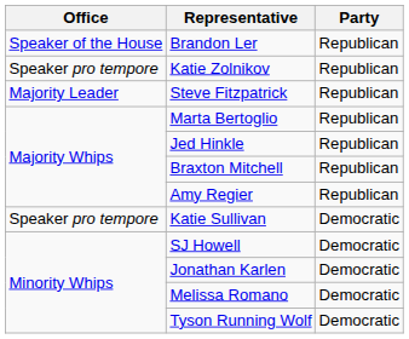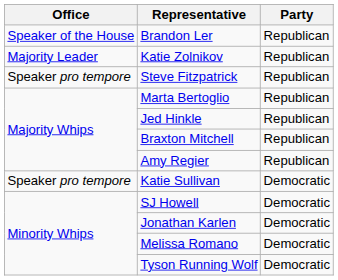Katie Zolnikov | Office: Speaker pro tempore -> Majority Leader
Steve Fitzpatrick | Office: Majority Leader -> Speaker pro tempore
